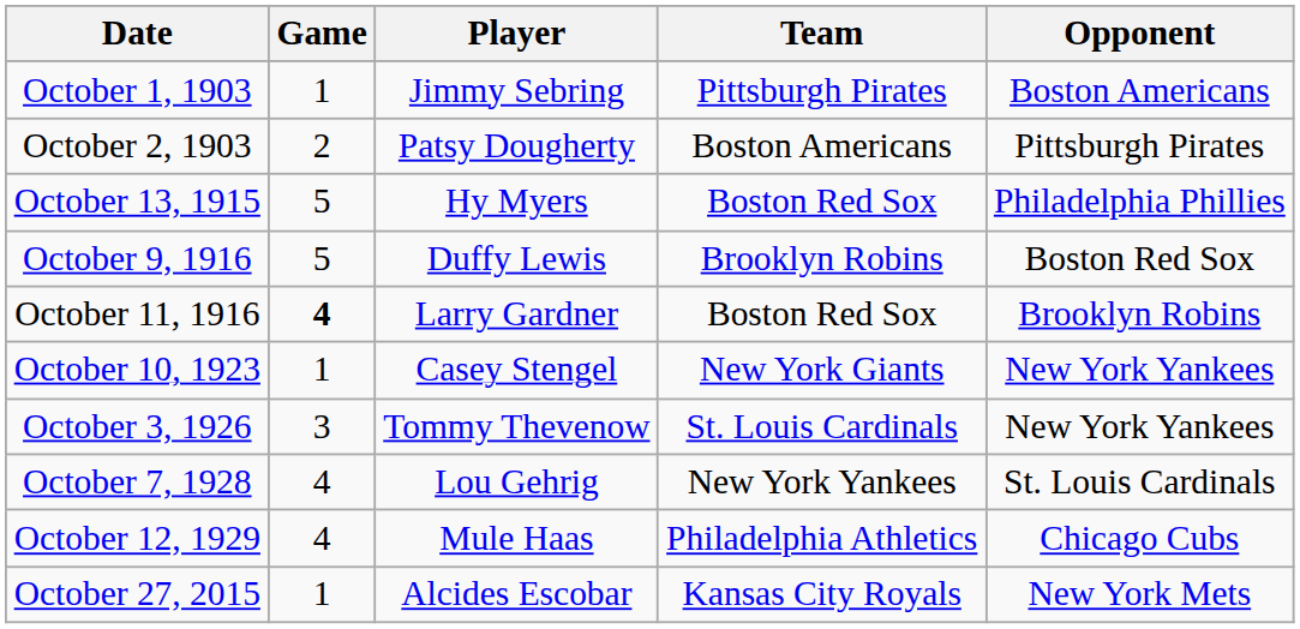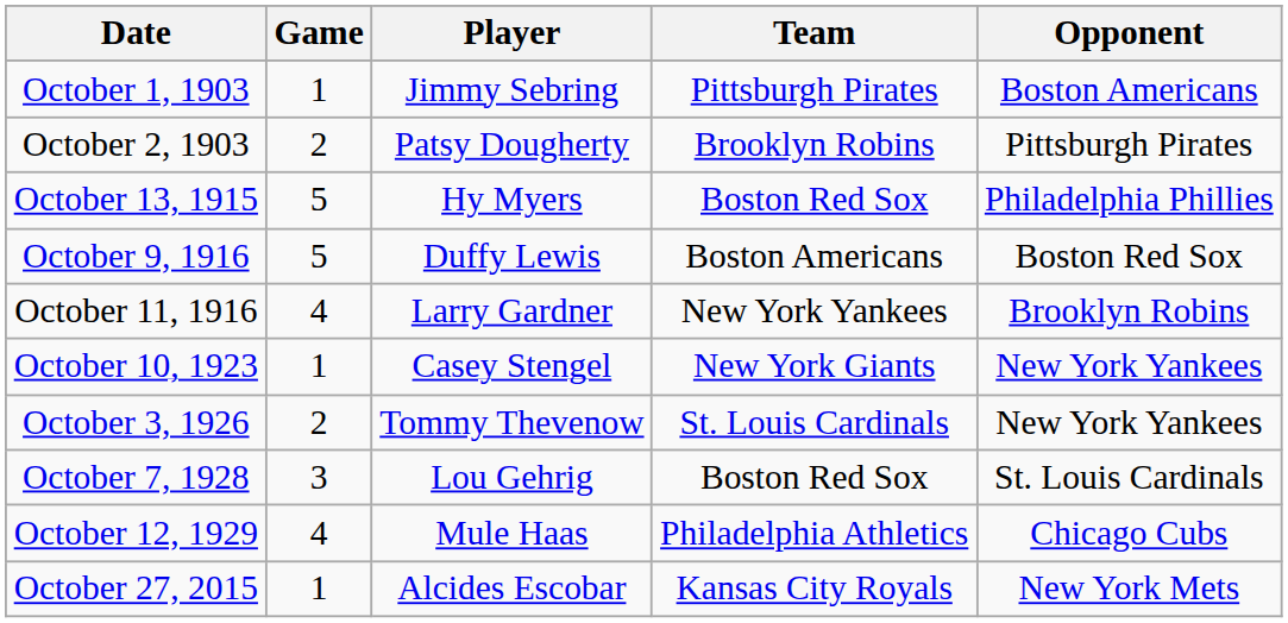October 2, 1903 | Team: Boston Americans -> Brooklyn Robins
October 9, 1916 | Team: Brooklyn Robins -> Boston Americans
October 11, 1916 | Game: bold -> normal
October 11, 1916 | Team: Boston Red Sox -> New York Yankees
October 3, 1926 | Game: 3 -> 2
October 7, 1928 | Game: 4 -> 3
October 7, 1928 | Team: New York Yankees -> Boston Red Sox
